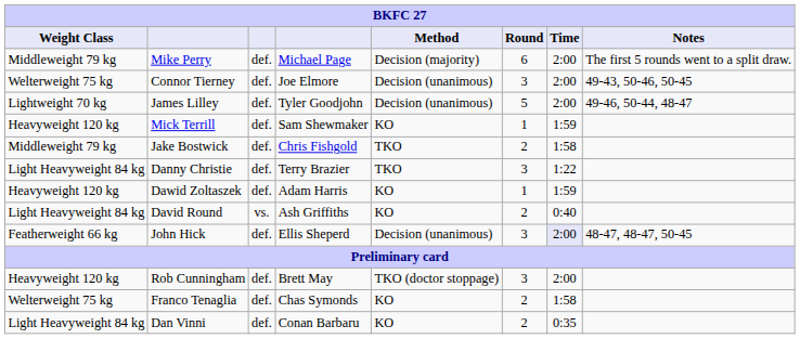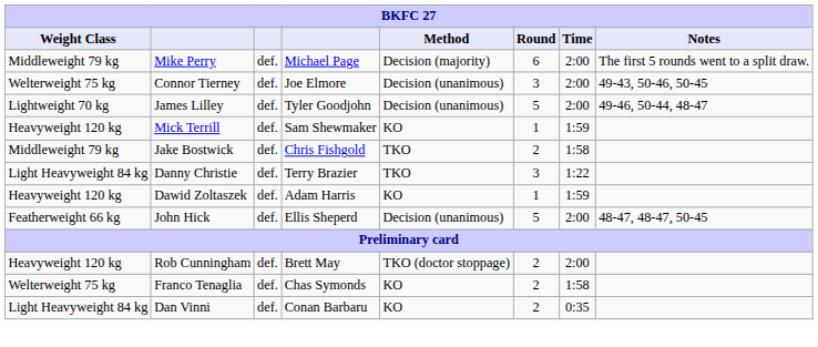- row: Light Heavyweight 84 kg | David Round | vs. | Ash Griffiths | KO | 2 | 0:40
John Hick | Round: 3 -> 5
John Hick | Time: lavender background -> no background
Rob Cunningham | Round: 3 -> 2
